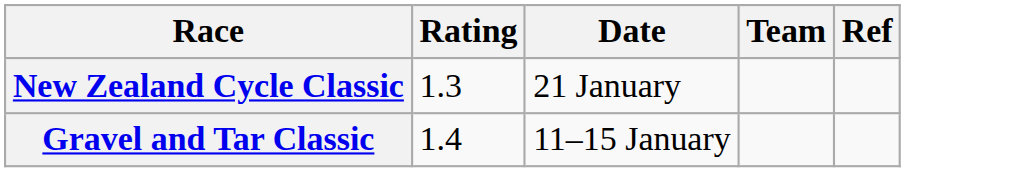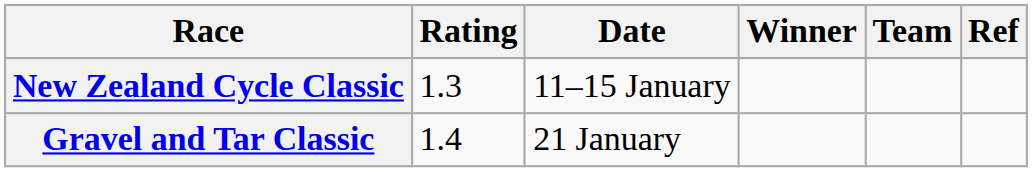+ column: Winner
New Zealand Cycle Classic | Date: 21 January -> 11–15 January
Gravel and Tar Classic | Date: 11–15 January -> 21 January
